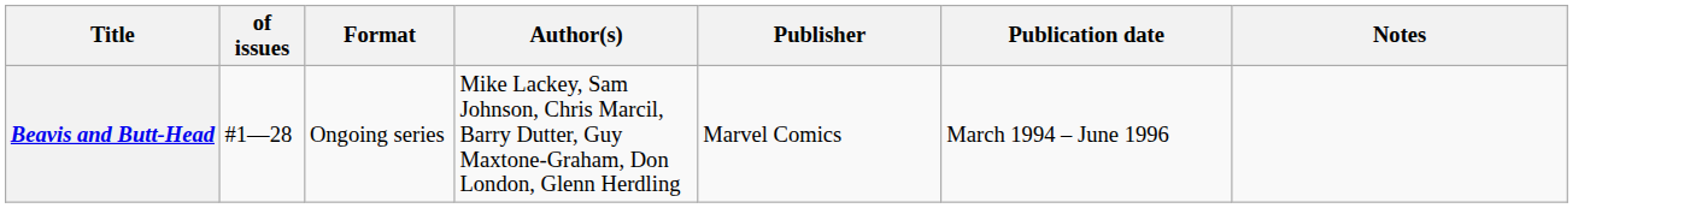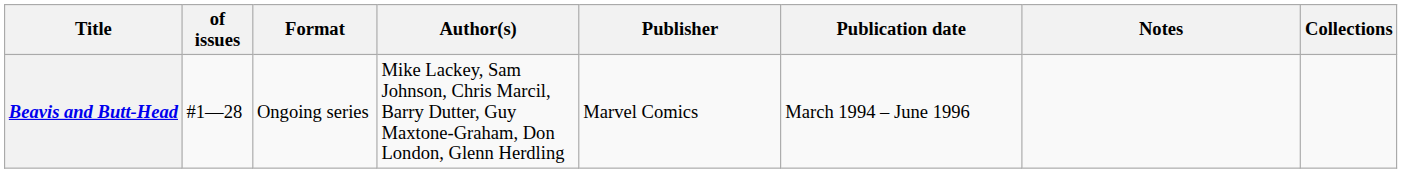+ column: Collections
